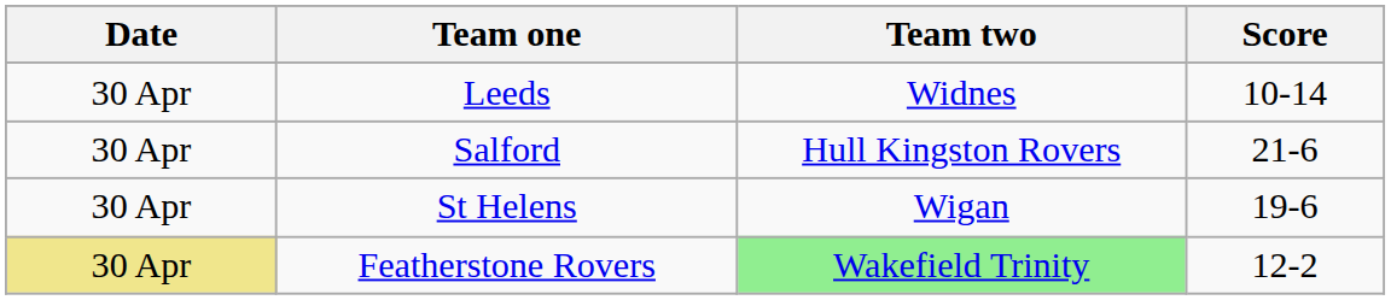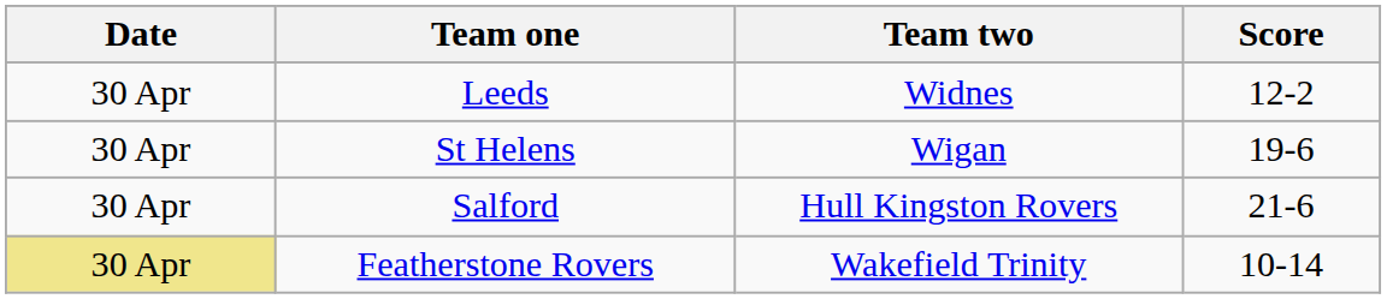Leeds | Score: 10-14 -> 12-2
rows swapped: St Helens <-> Salford
Featherstone Rovers | Team two: lightgreen background -> no background
Featherstone Rovers | Score: 12-2 -> 10-14
